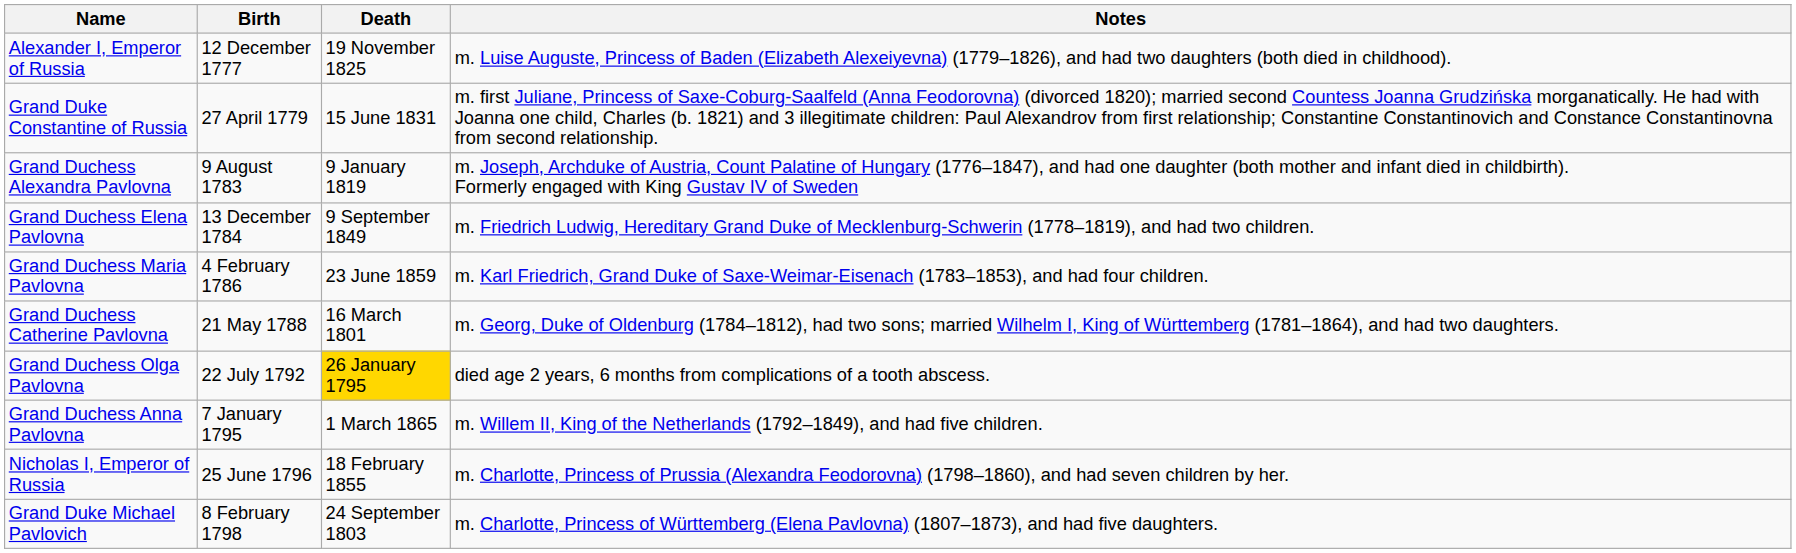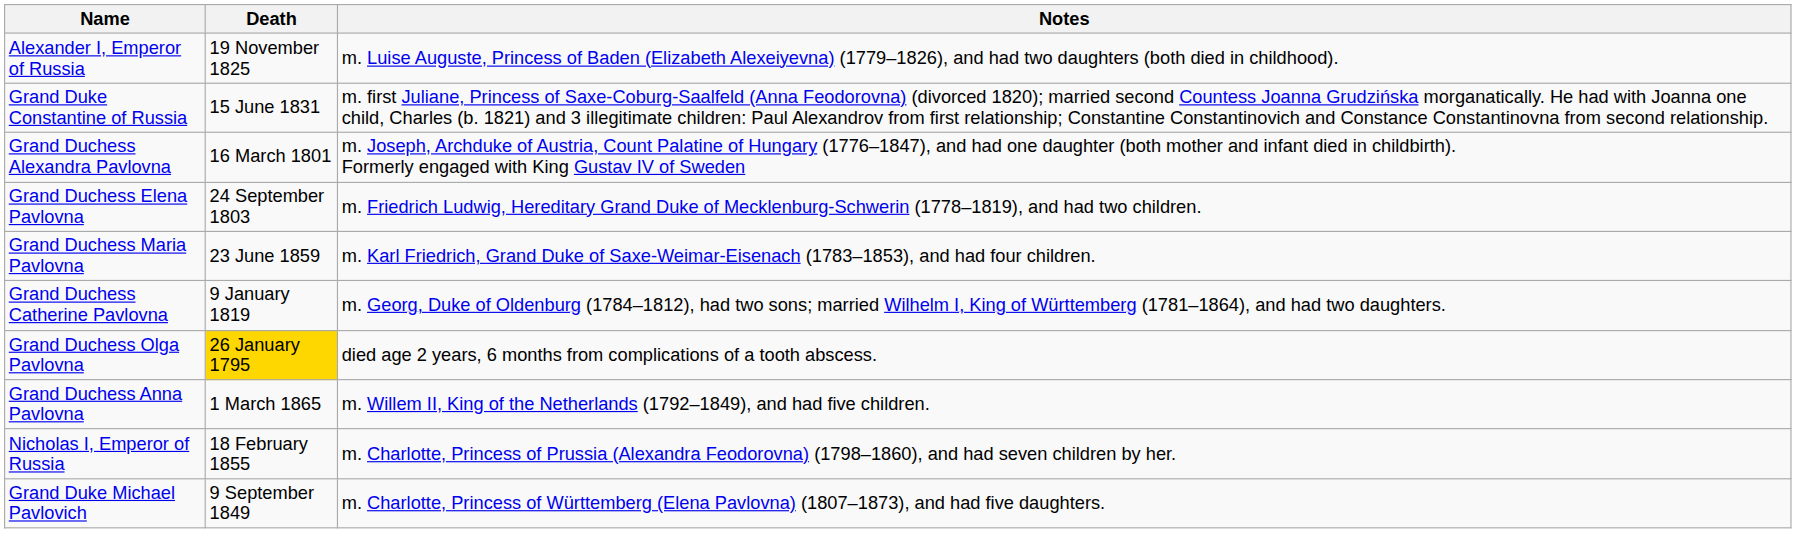- column: Birth | 12 December 1777 | 27 April 1779 | 9 August 1783 | 13 December 1784 | 4 February 1786 | 21 May 1788 | 22 July 1792 | 7 January 1795 | 25 June 1796 | 8 February 1798
Grand Duchess Alexandra Pavlovna | Death: 9 January 1819 -> 16 March 1801
Grand Duchess Elena Pavlovna | Death: 9 September 1849 -> 24 September 1803
Grand Duchess Catherine Pavlovna | Death: 16 March 1801 -> 9 January 1819
Grand Duke Michael Pavlovich | Death: 24 September 1803 -> 9 September 1849
